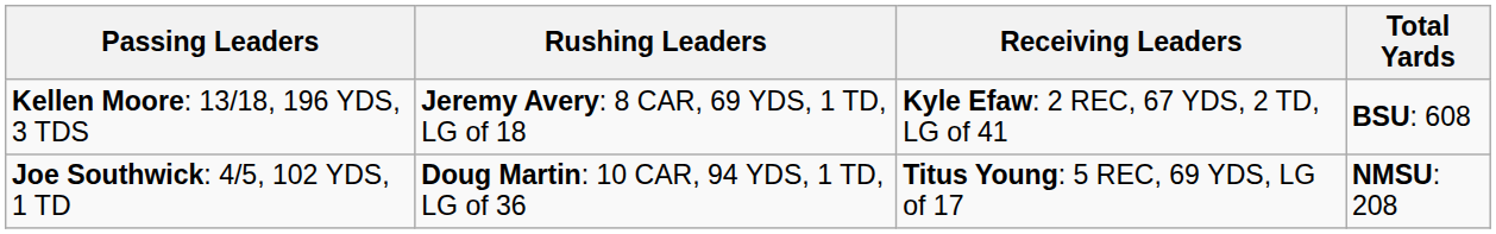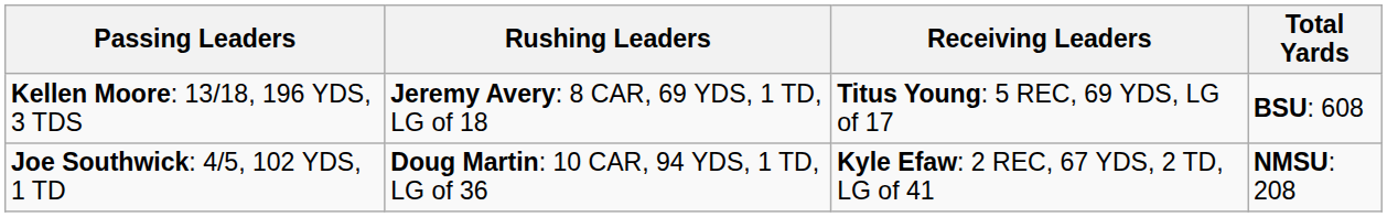Kellen Moore: 13/18, 196 YDS, 3 TDS | Receiving Leaders: Kyle Efaw: 2 REC, 67 YDS, 2 TD, LG of 41 -> Titus Young: 5 REC, 69 YDS, LG of 17
Joe Southwick: 4/5, 102 YDS, 1 TD | Receiving Leaders: Titus Young: 5 REC, 69 YDS, LG of 17 -> Kyle Efaw: 2 REC, 67 YDS, 2 TD, LG of 41
